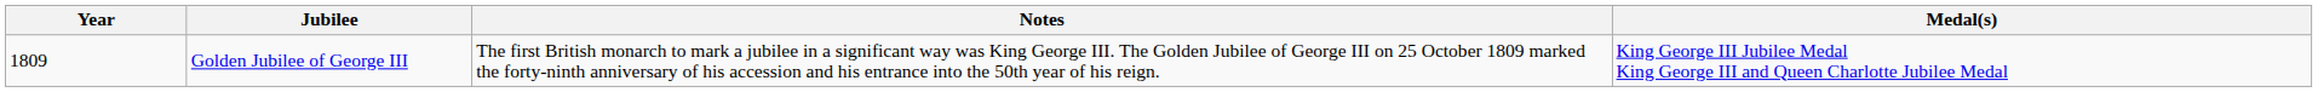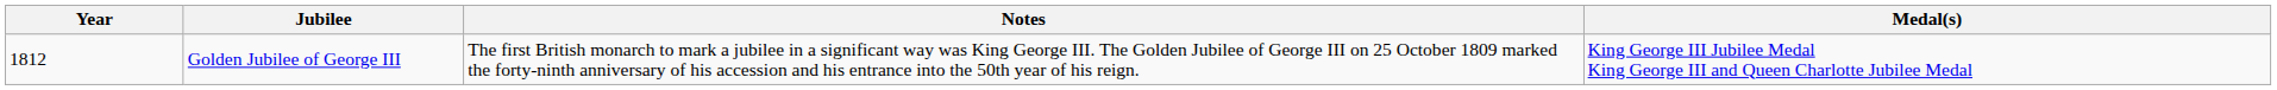Golden Jubilee of George III | Year: 1809 -> 1812
